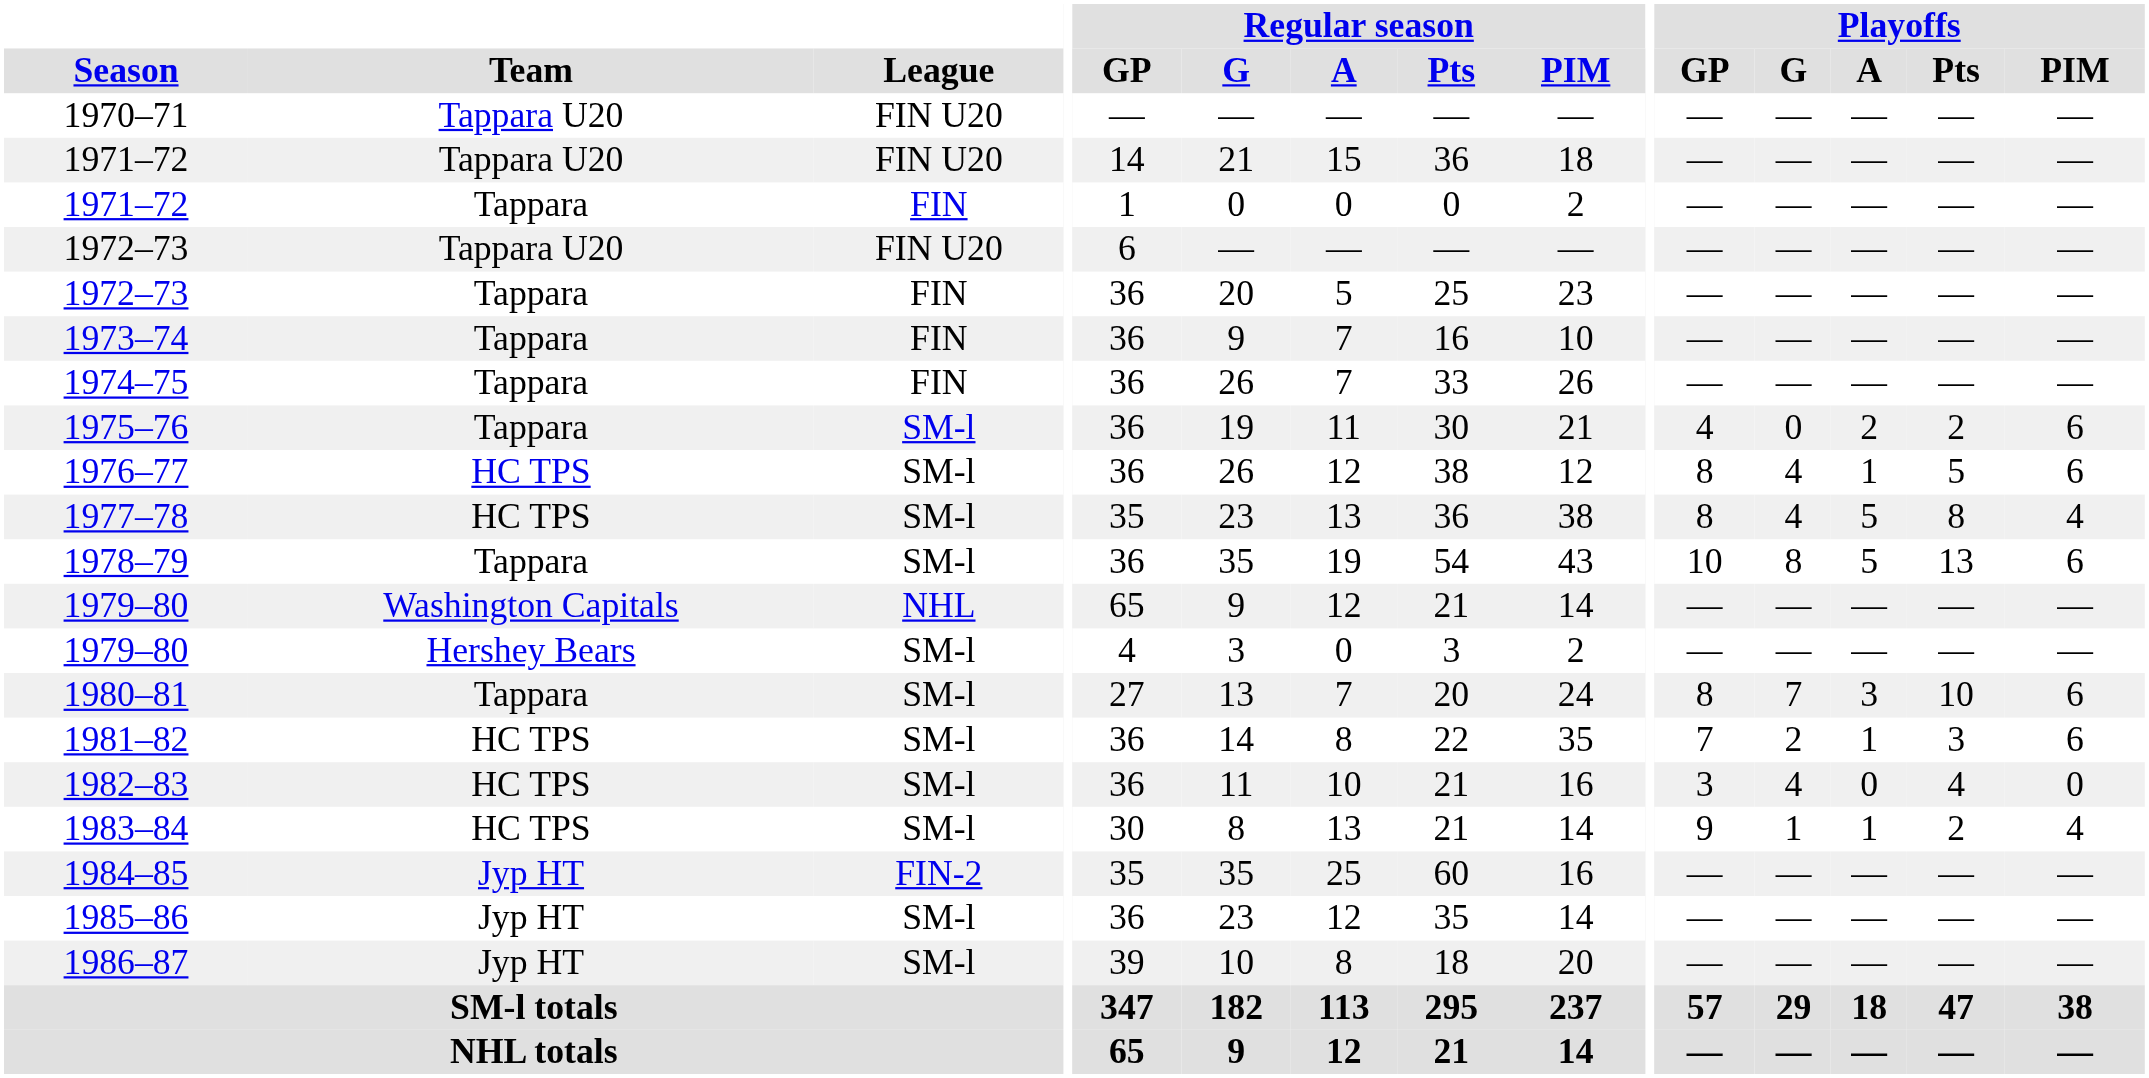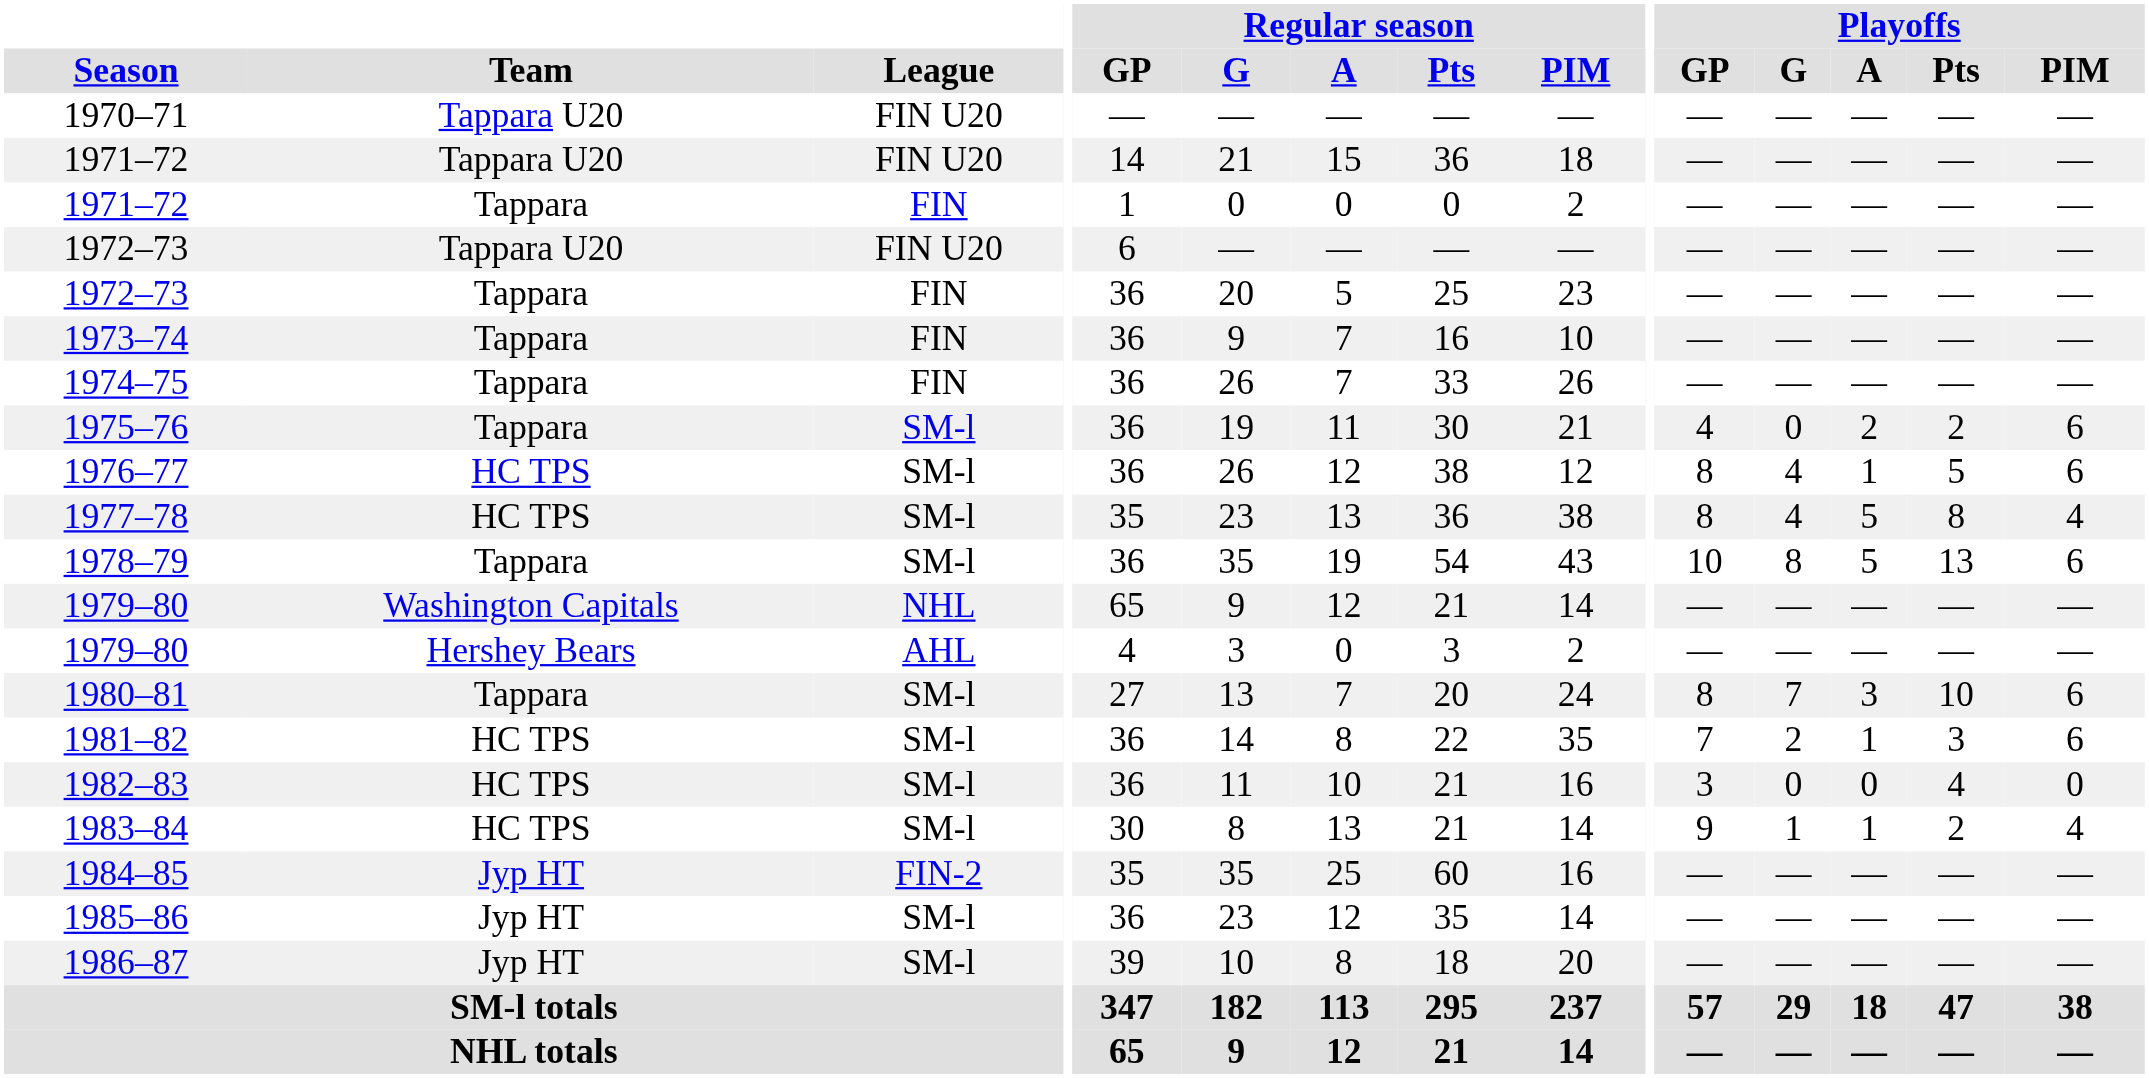1979–80 / Hershey Bears | League: SM-l -> AHL
1982–83 | Playoffs / G: 4 -> 0
